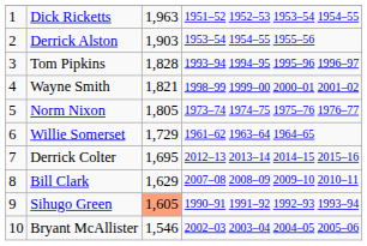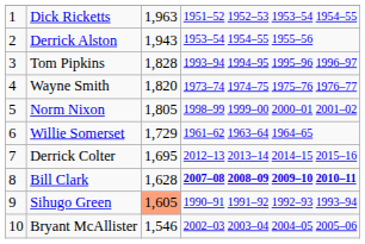Derrick Alston | column 3: 1,903 -> 1,943
Wayne Smith | column 3: 1,821 -> 1,820
Wayne Smith | column 4: 1998–99 1999–00 2000–01 2001–02 -> 1973–74 1974–75 1975–76 1976–77
Norm Nixon | column 4: 1973–74 1974–75 1975–76 1976–77 -> 1998–99 1999–00 2000–01 2001–02
Bill Clark | column 3: 1,629 -> 1,628
Bill Clark | column 4: normal -> bold
